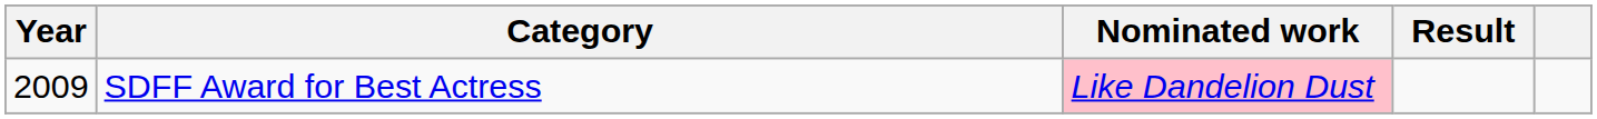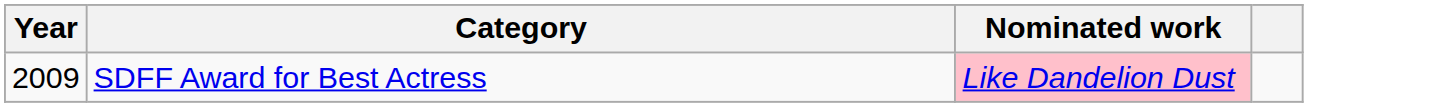- column: Result
